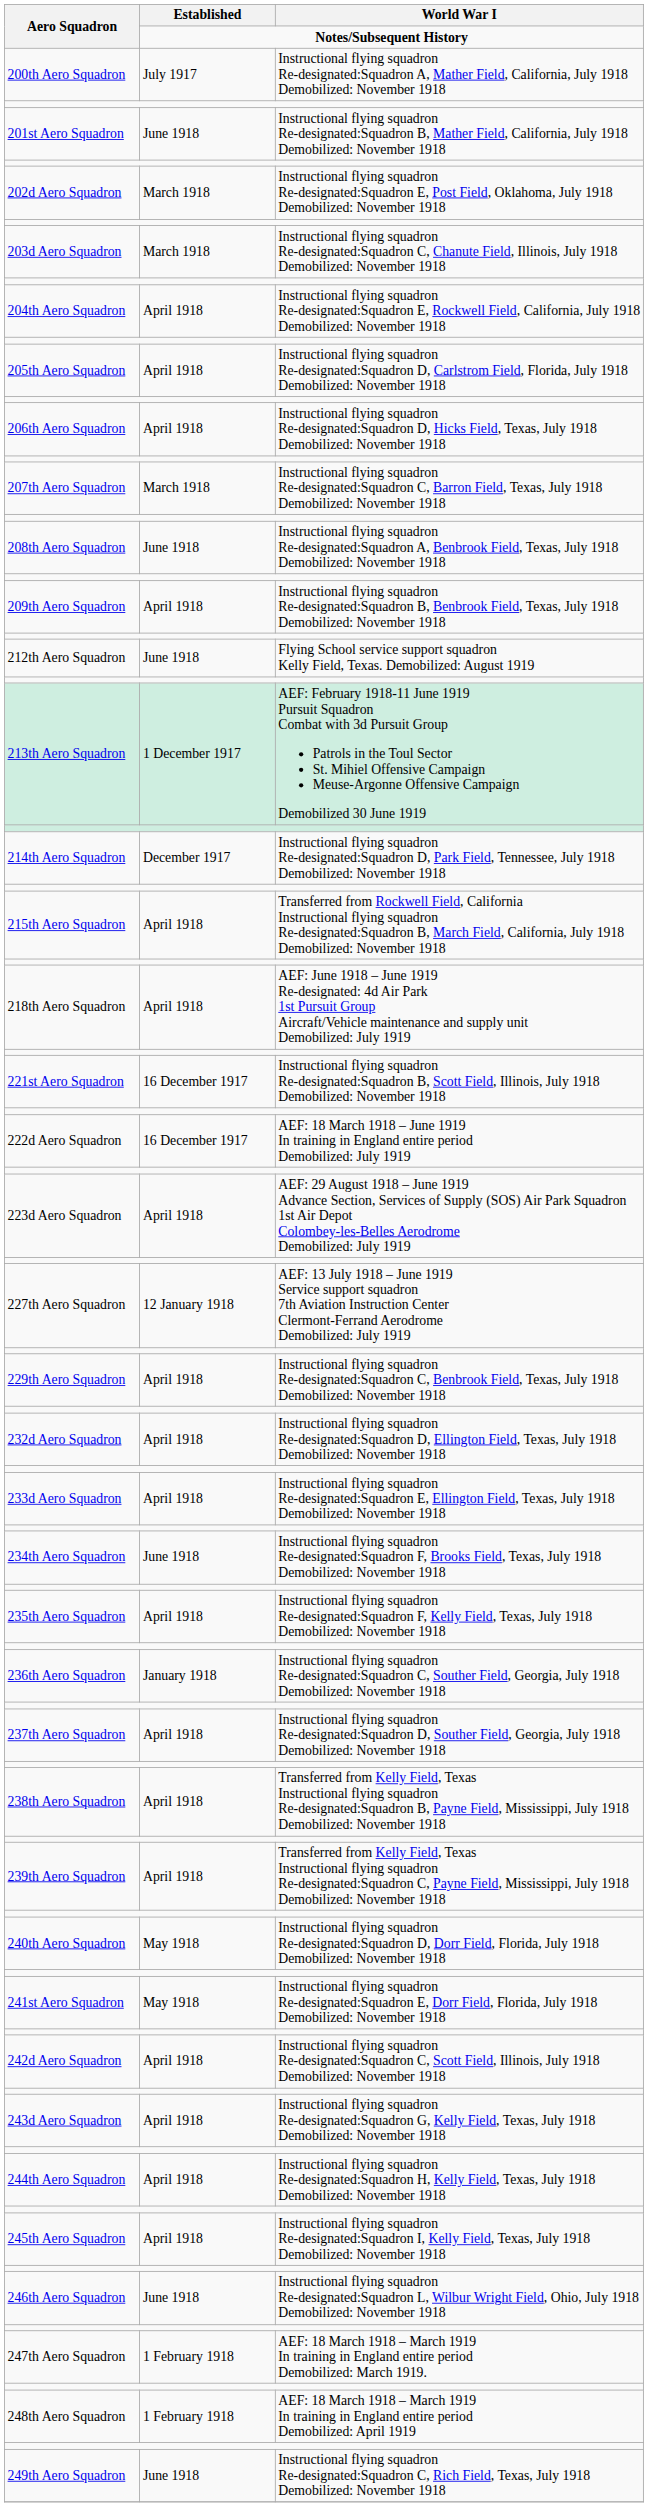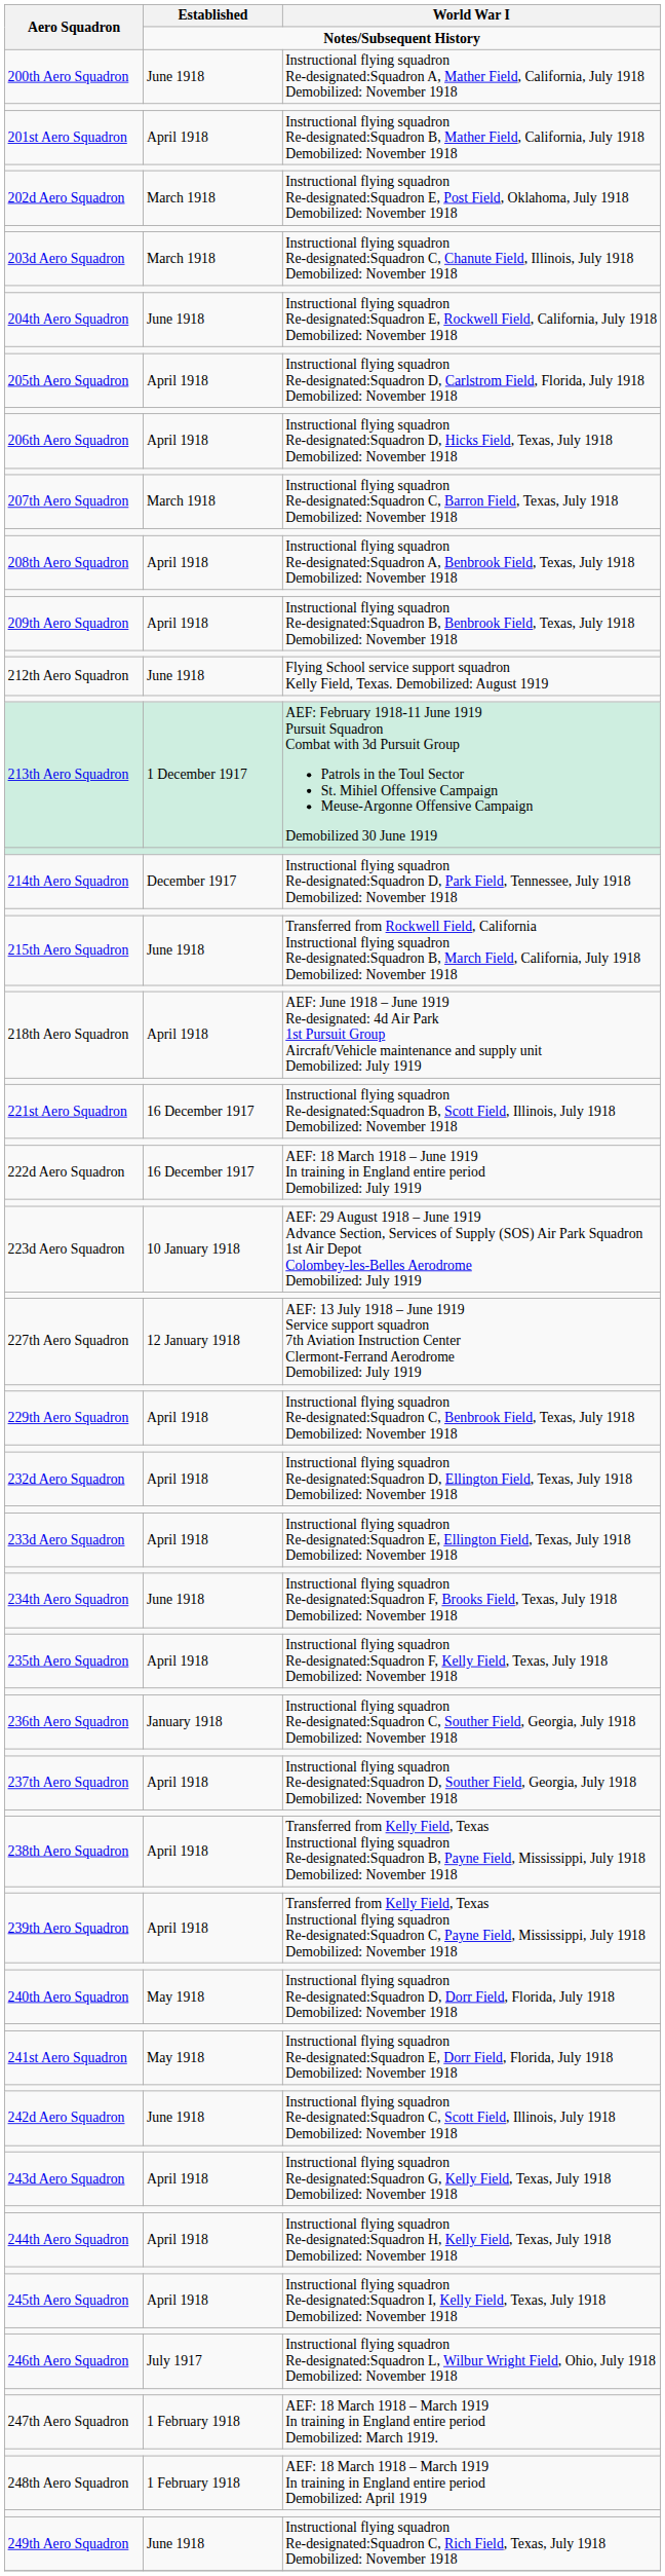200th Aero Squadron | Established: July 1917 -> June 1918
201st Aero Squadron | Established: June 1918 -> April 1918
204th Aero Squadron | Established: April 1918 -> June 1918
208th Aero Squadron | Established: June 1918 -> April 1918
215th Aero Squadron | Established: April 1918 -> June 1918
223d Aero Squadron | Established: April 1918 -> 10 January 1918
242d Aero Squadron | Established: April 1918 -> June 1918
246th Aero Squadron | Established: June 1918 -> July 1917
